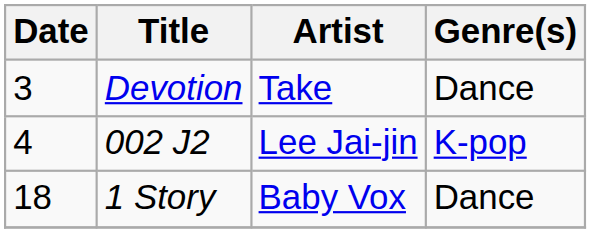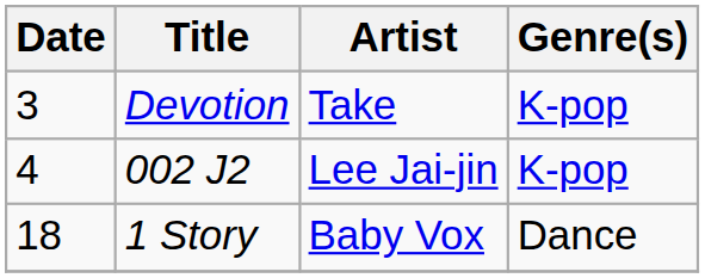Devotion | Genre(s): Dance -> K-pop
